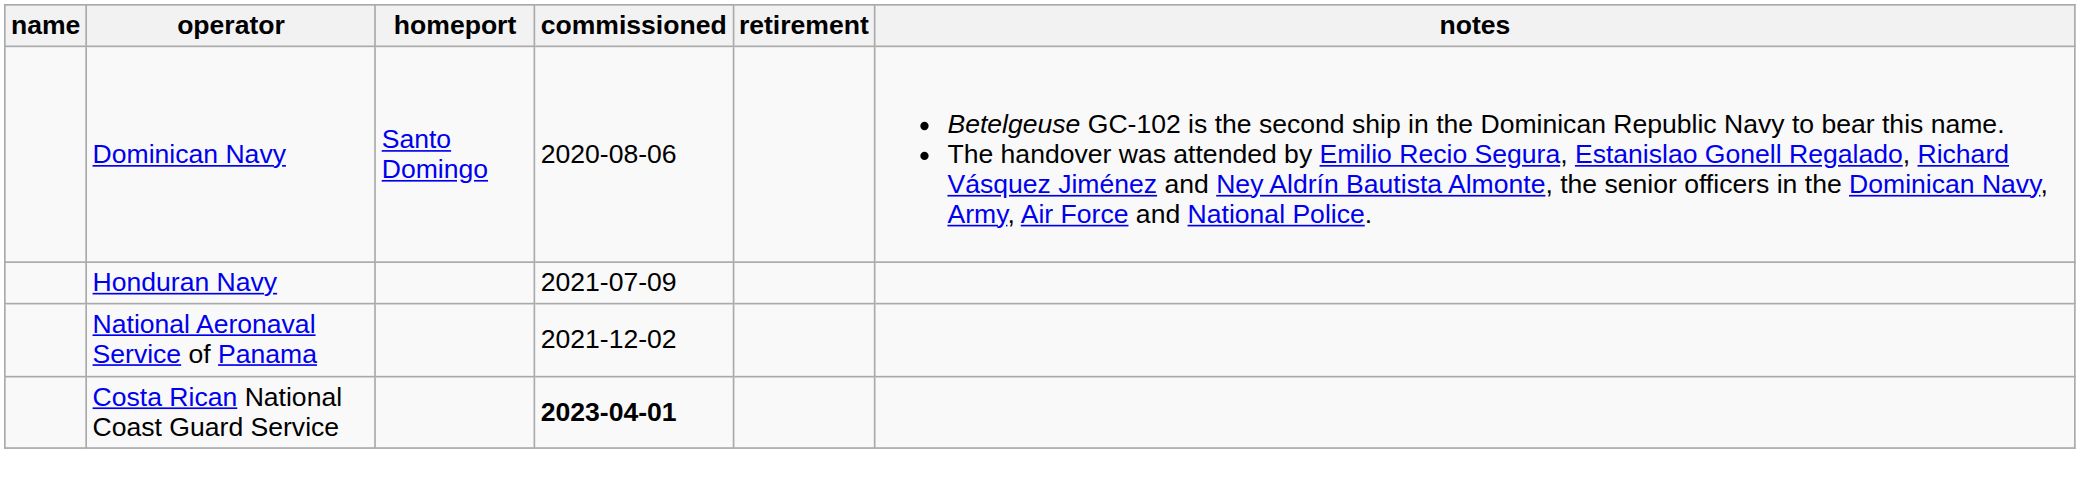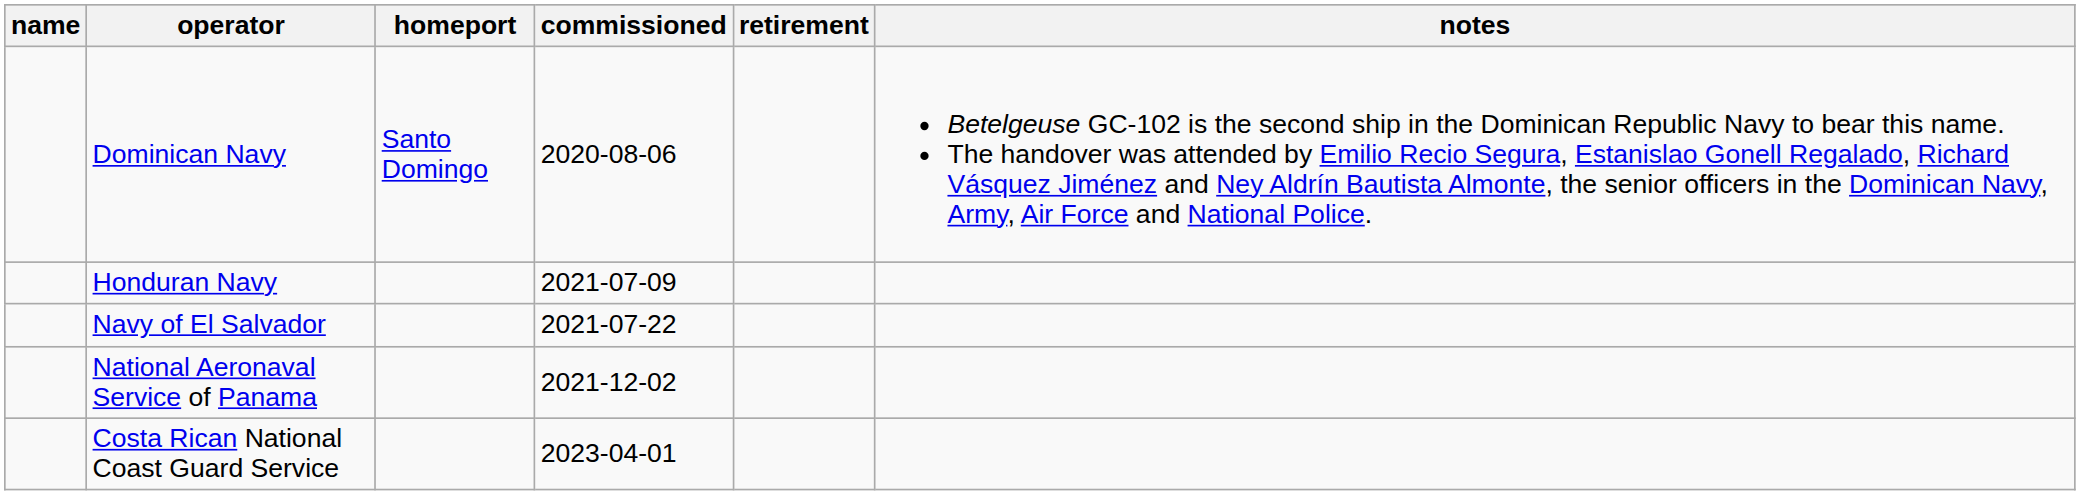+ row: Navy of El Salvador | 2021-07-22
Costa Rican National Coast Guard Service | commissioned: bold -> normal
